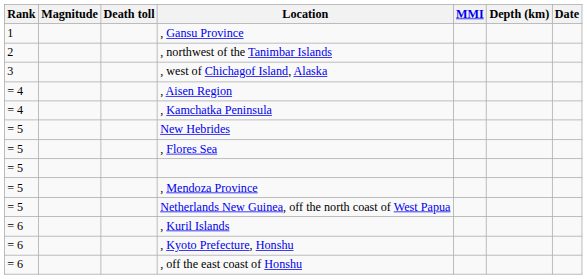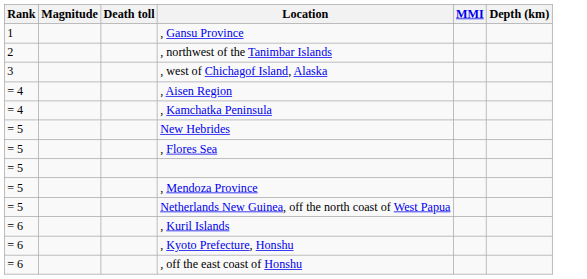- column: Date
